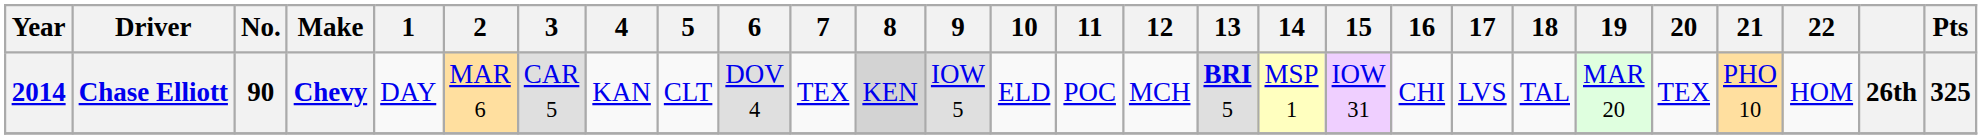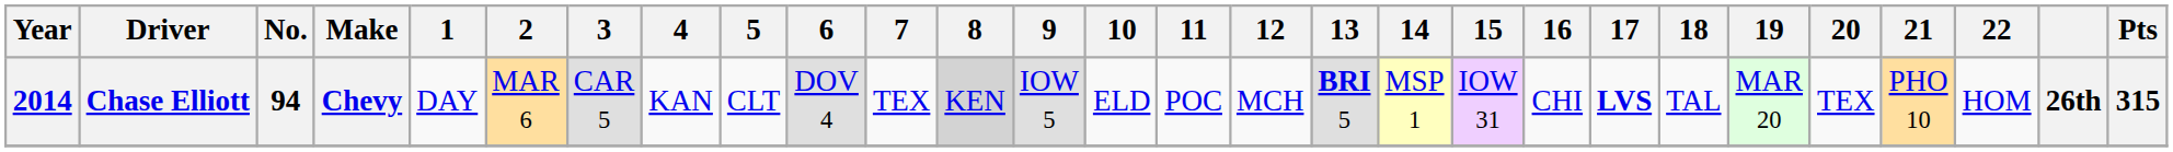Chase Elliott | No.: 90 -> 94
Chase Elliott | 17: normal -> bold
Chase Elliott | Pts: 325 -> 315
